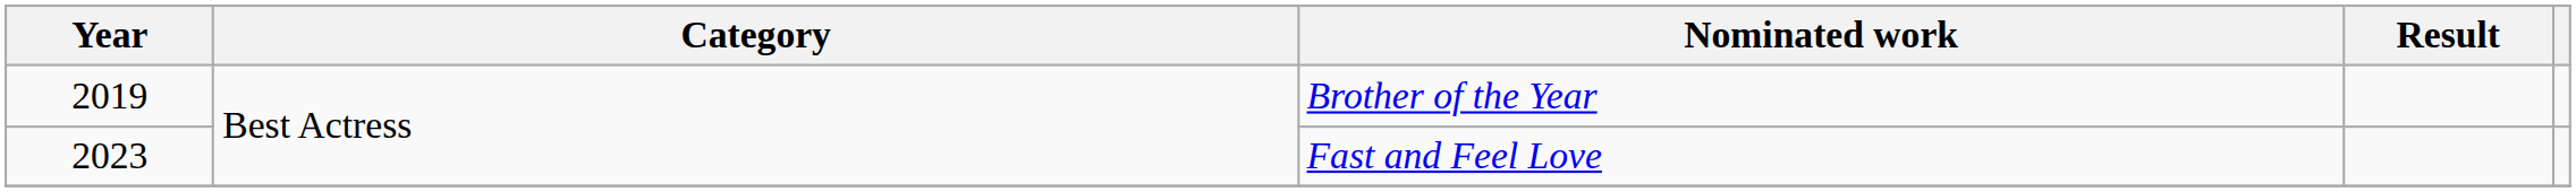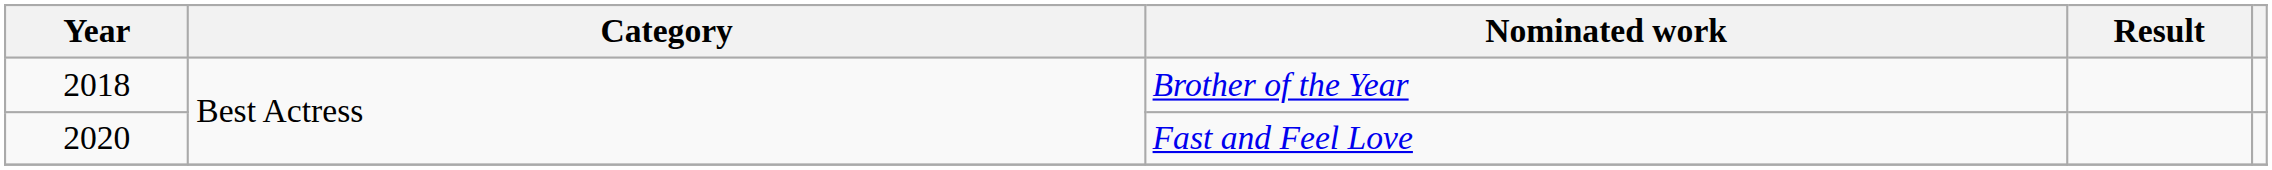Brother of the Year | Year: 2019 -> 2018
Fast and Feel Love | Year: 2023 -> 2020
